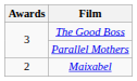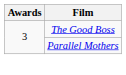- row: 2 | Maixabel
